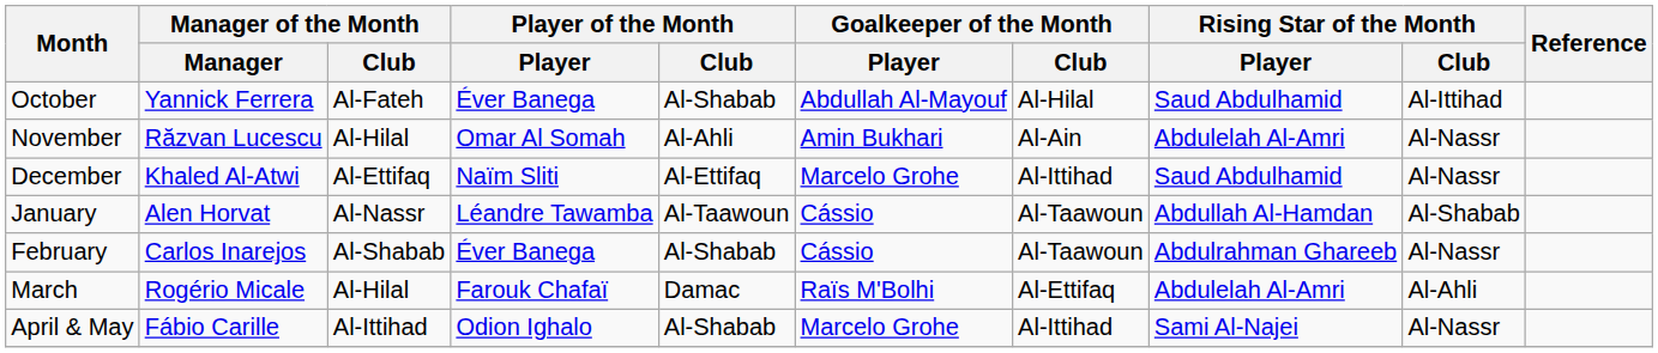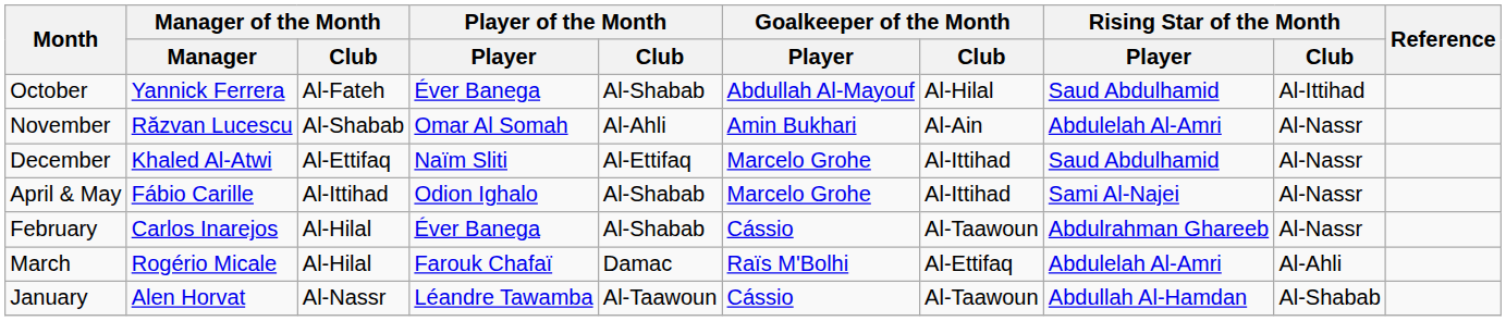November | Manager of the Month / Club: Al-Hilal -> Al-Shabab
rows swapped: January <-> April & May
February | Manager of the Month / Club: Al-Shabab -> Al-Hilal
